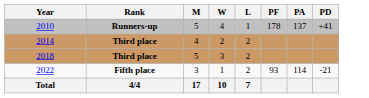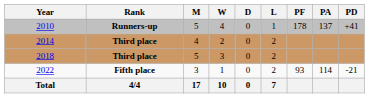+ column: D | 0 | 0 | 0 | 0 | 0
